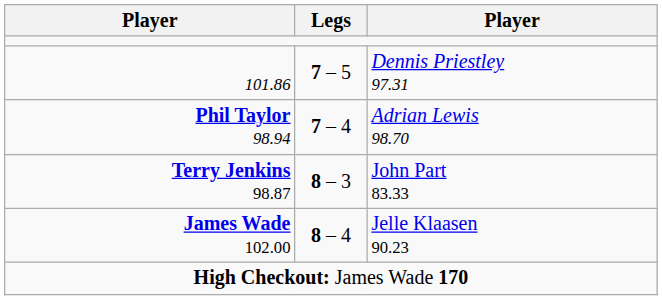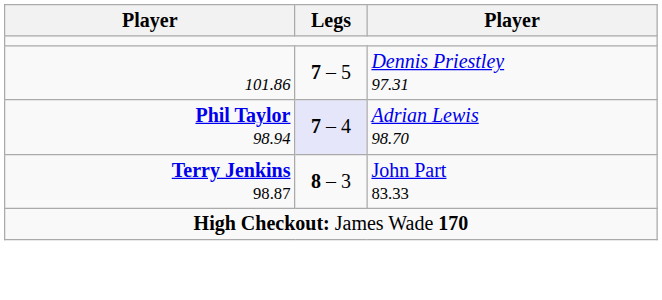Phil Taylor 98.94 | Legs: no background -> lavender background
- row: James Wade 102.00 | 8 – 4 | Jelle Klaasen 90.23
